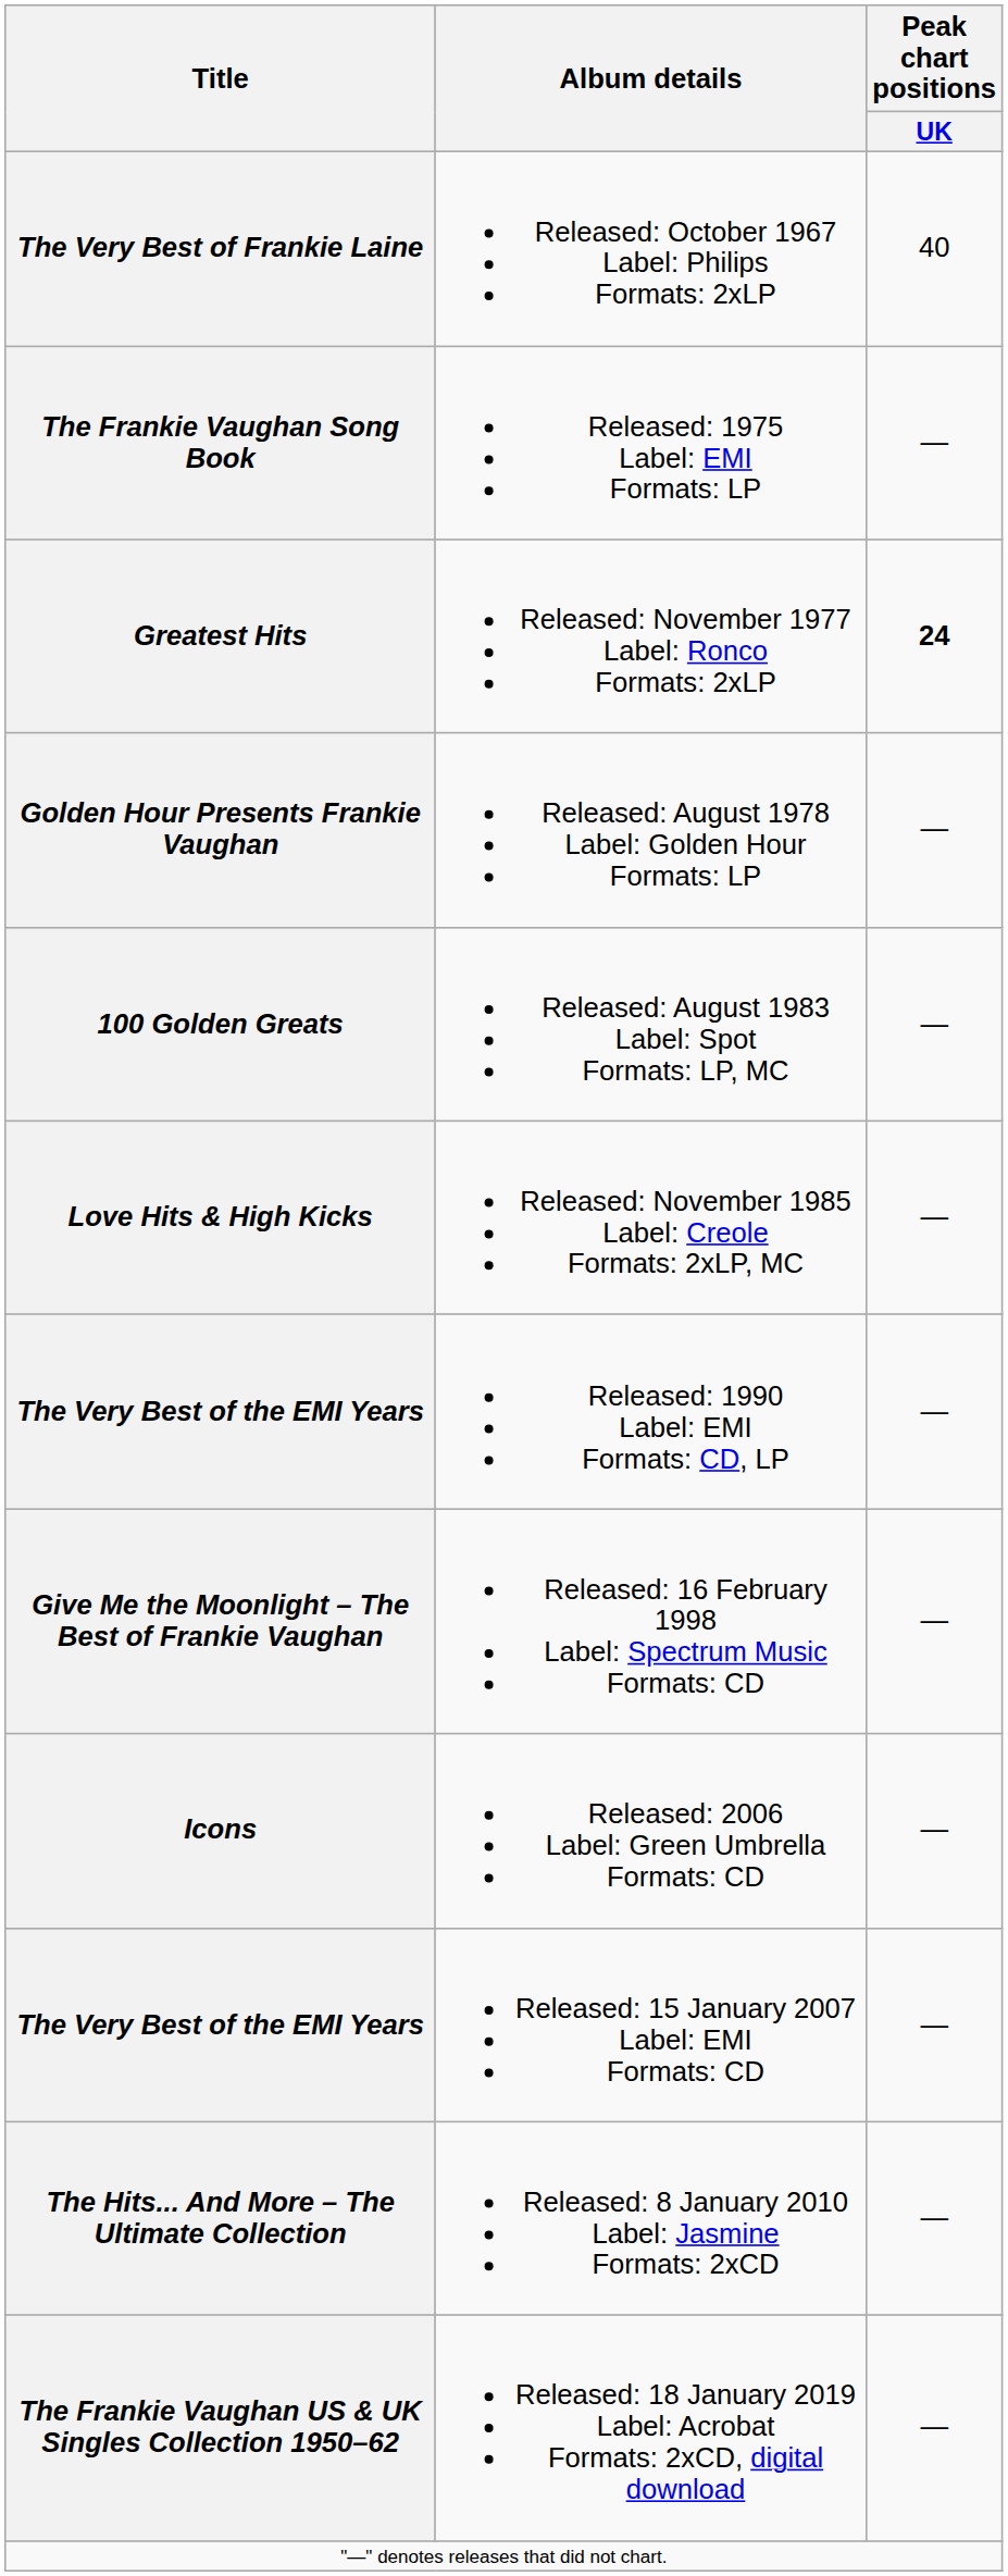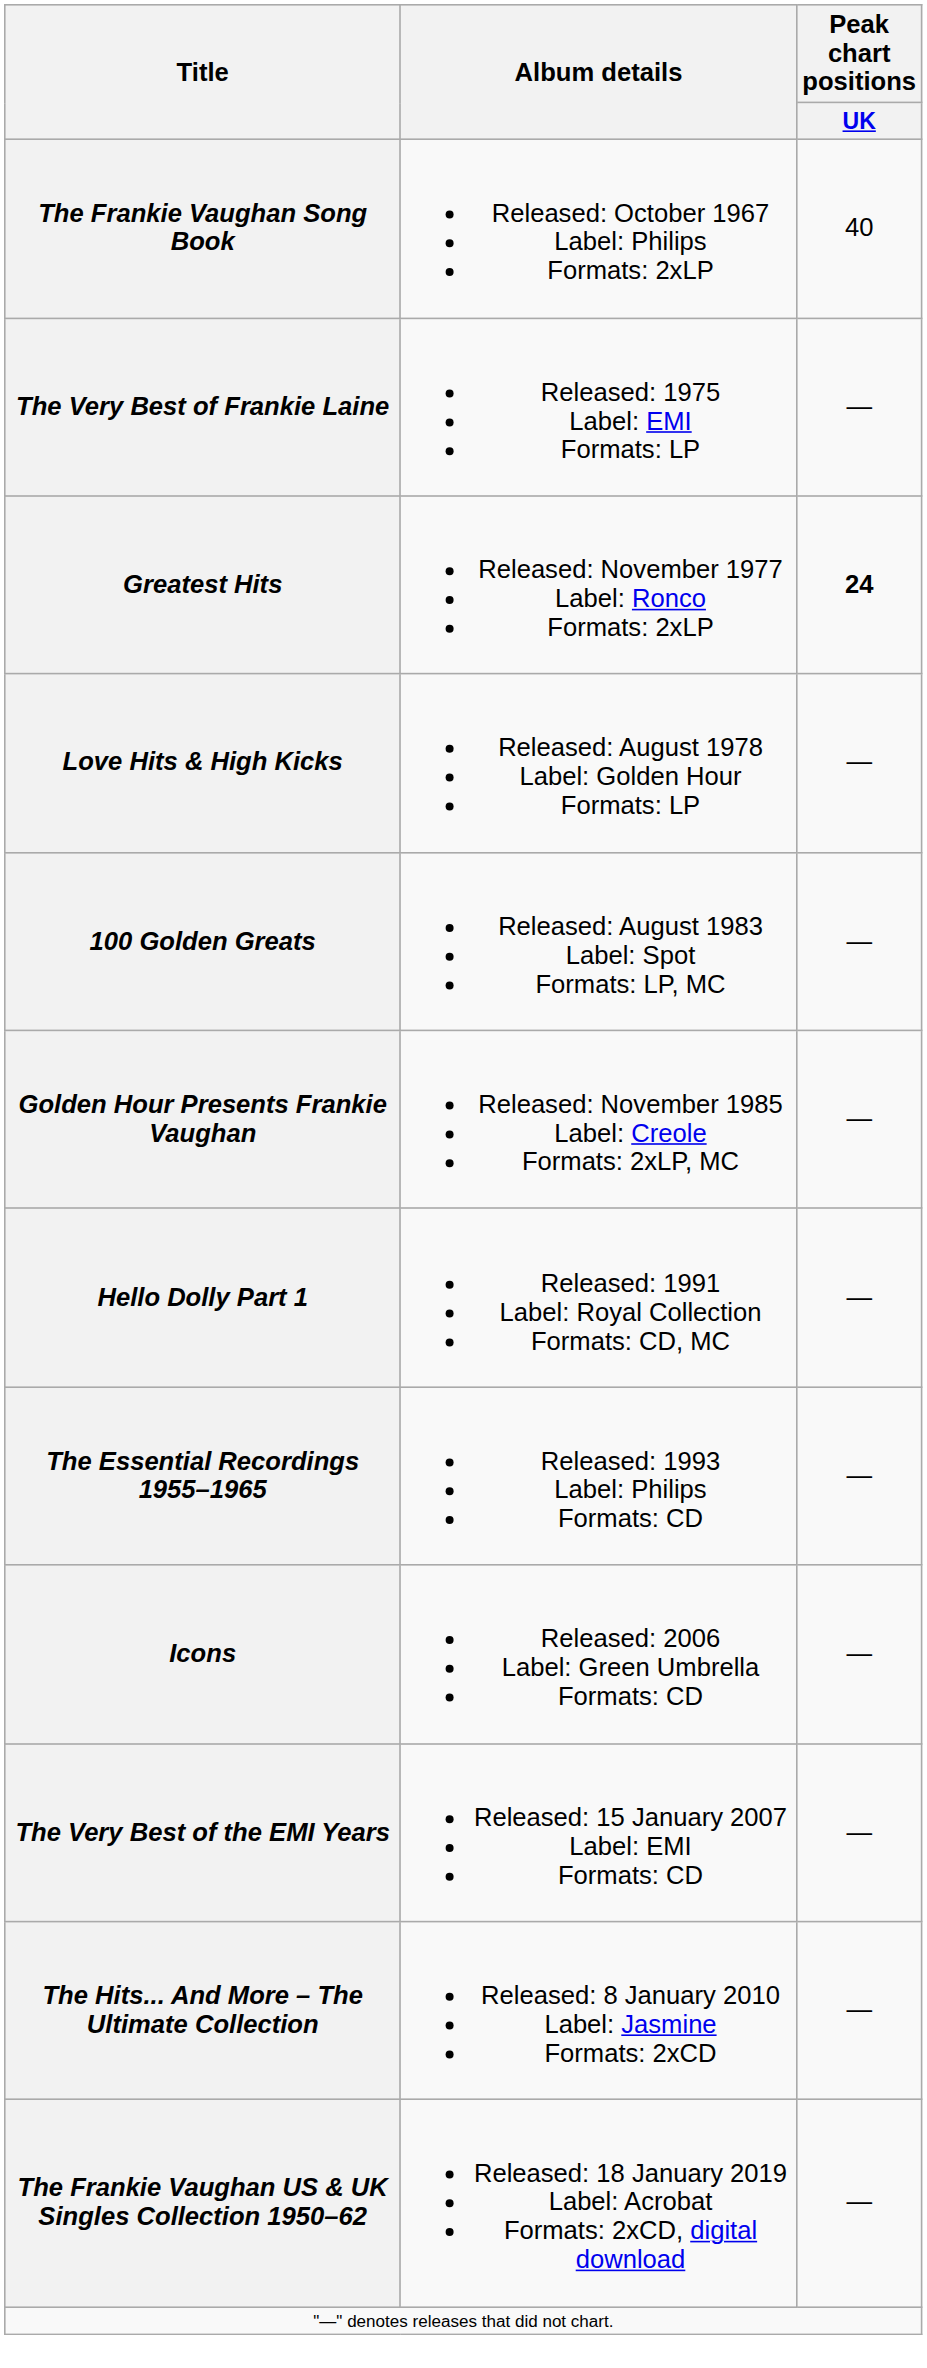Released: October 1967 Label: Philips Formats: 2xLP | Title: The Very Best of Frankie Laine -> The Frankie Vaughan Song Book
Released: 1975 Label: EMI Formats: LP | Title: The Frankie Vaughan Song Book -> The Very Best of Frankie Laine
Released: August 1978 Label: Golden Hour Formats: LP | Title: Golden Hour Presents Frankie Vaughan -> Love Hits & High Kicks
Released: November 1985 Label: Creole Formats: 2xLP, MC | Title: Love Hits & High Kicks -> Golden Hour Presents Frankie Vaughan
- row: The Very Best of the EMI Years | Released: 1990 Label: EMI Formats: CD, LP | —
+ row: Hello Dolly Part 1 | Released: 1991 Label: Royal Collection Formats: CD, MC | —
+ row: The Essential Recordings 1955–1965 | Released: 1993 Label: Philips Formats: CD | —
- row: Give Me the Moonlight – The Best of Frankie Vaughan | Released: 16 February 1998 Label: Spectrum Music Formats: CD | —
